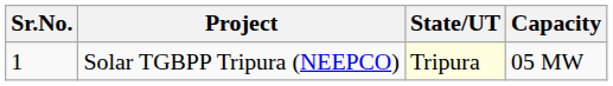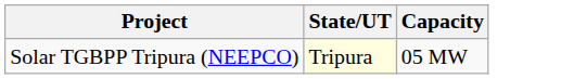- column: Sr.No. | 1
